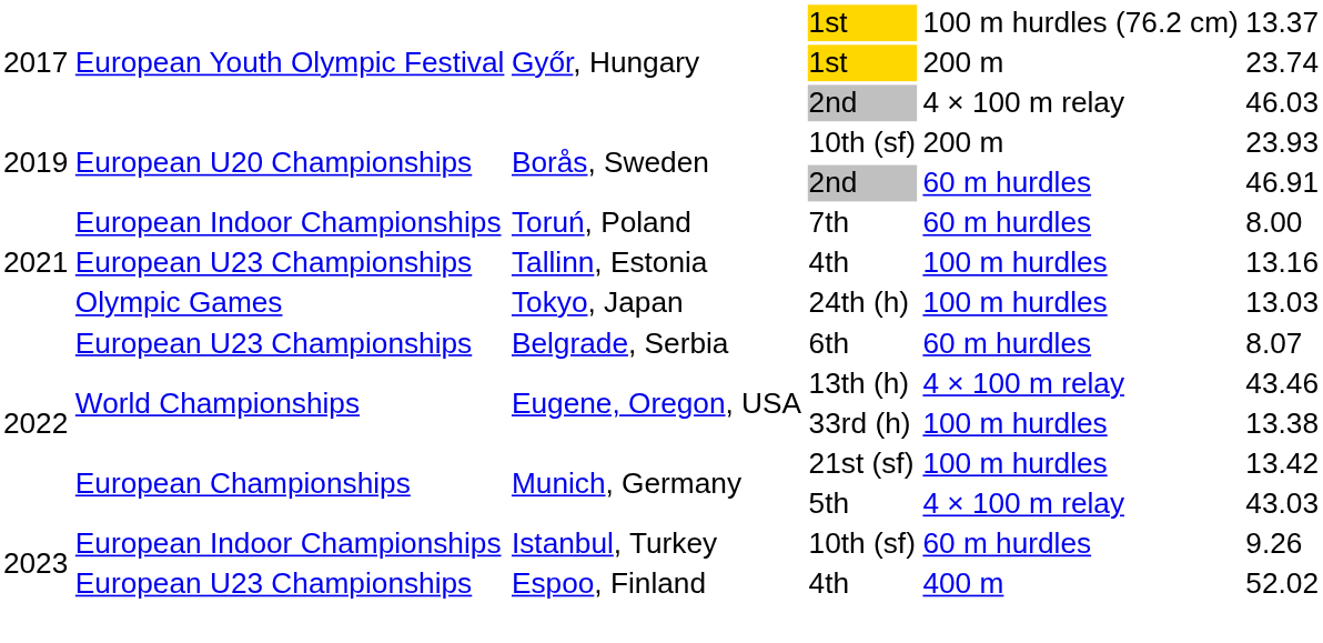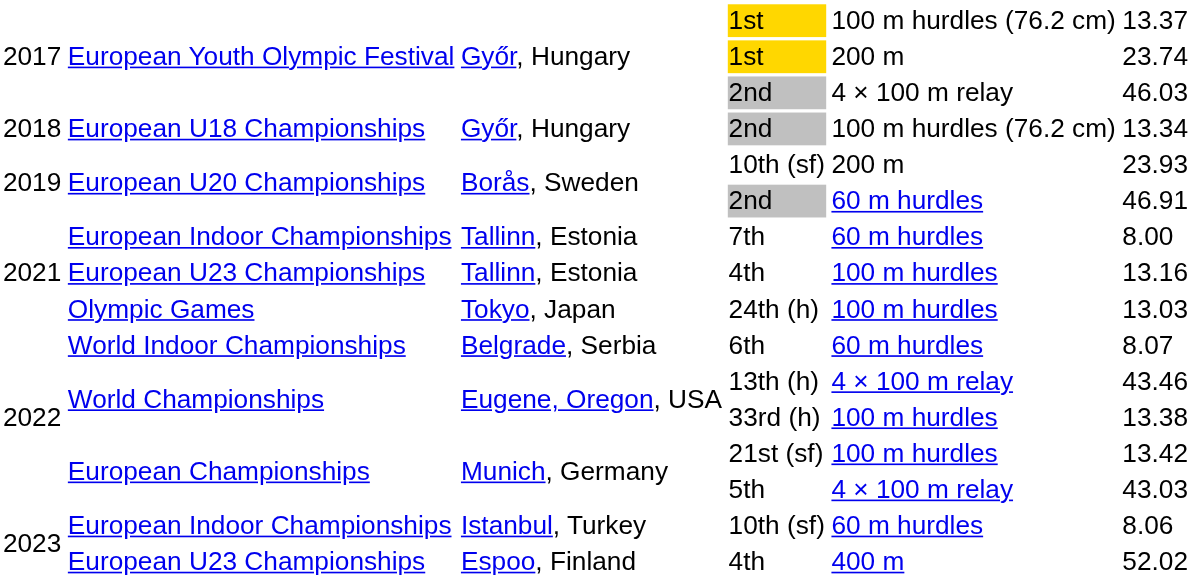+ row: 2018 | European U18 Championships | Győr, Hungary | 2nd | 100 m hurdles (76.2 cm) | 13.34
7th | column 3: Toruń, Poland -> Tallinn, Estonia
6th | column 2: European U23 Championships -> World Indoor Championships
2023 / 10th (sf) | column 6: 9.26 -> 8.06
